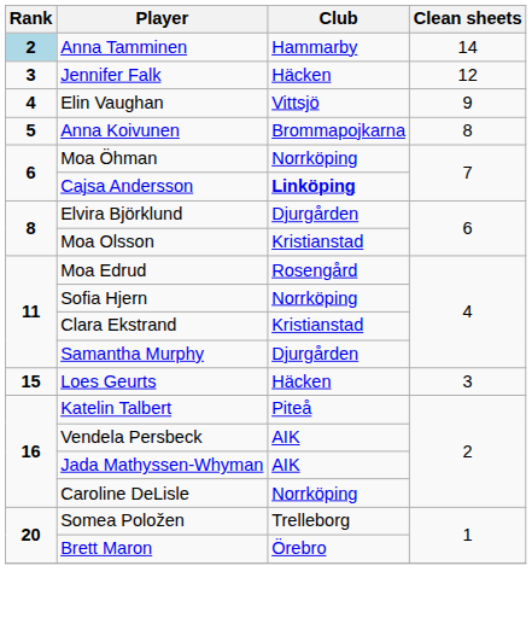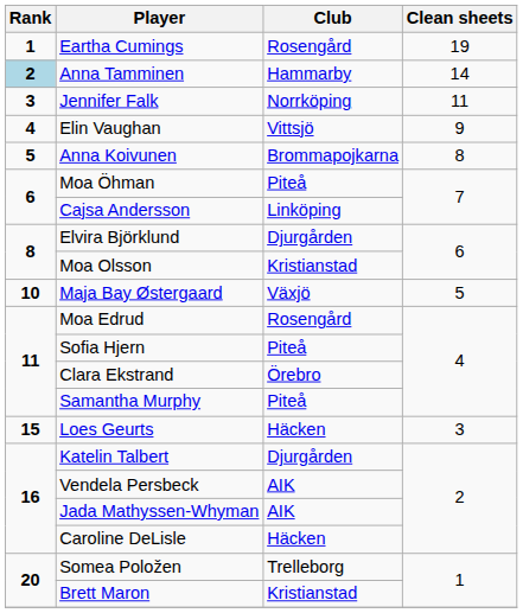+ row: 1 | Eartha Cumings | Rosengård | 19
Jennifer Falk | Club: Häcken -> Norrköping
Jennifer Falk | Clean sheets: 12 -> 11
Moa Öhman | Club: Norrköping -> Piteå
Cajsa Andersson | Club: bold -> normal
+ row: 10 | Maja Bay Østergaard | Växjö | 5
Sofia Hjern | Club: Norrköping -> Piteå
Clara Ekstrand | Club: Kristianstad -> Örebro
Samantha Murphy | Club: Djurgården -> Piteå
Katelin Talbert | Club: Piteå -> Djurgården
Caroline DeLisle | Club: Norrköping -> Häcken
Brett Maron | Club: Örebro -> Kristianstad
